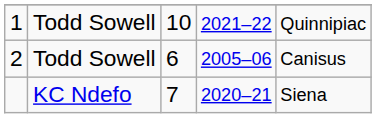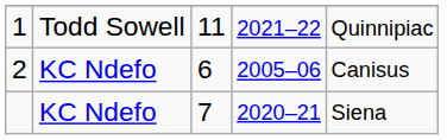1 | column 3: 10 -> 11
2 | column 2: Todd Sowell -> KC Ndefo
